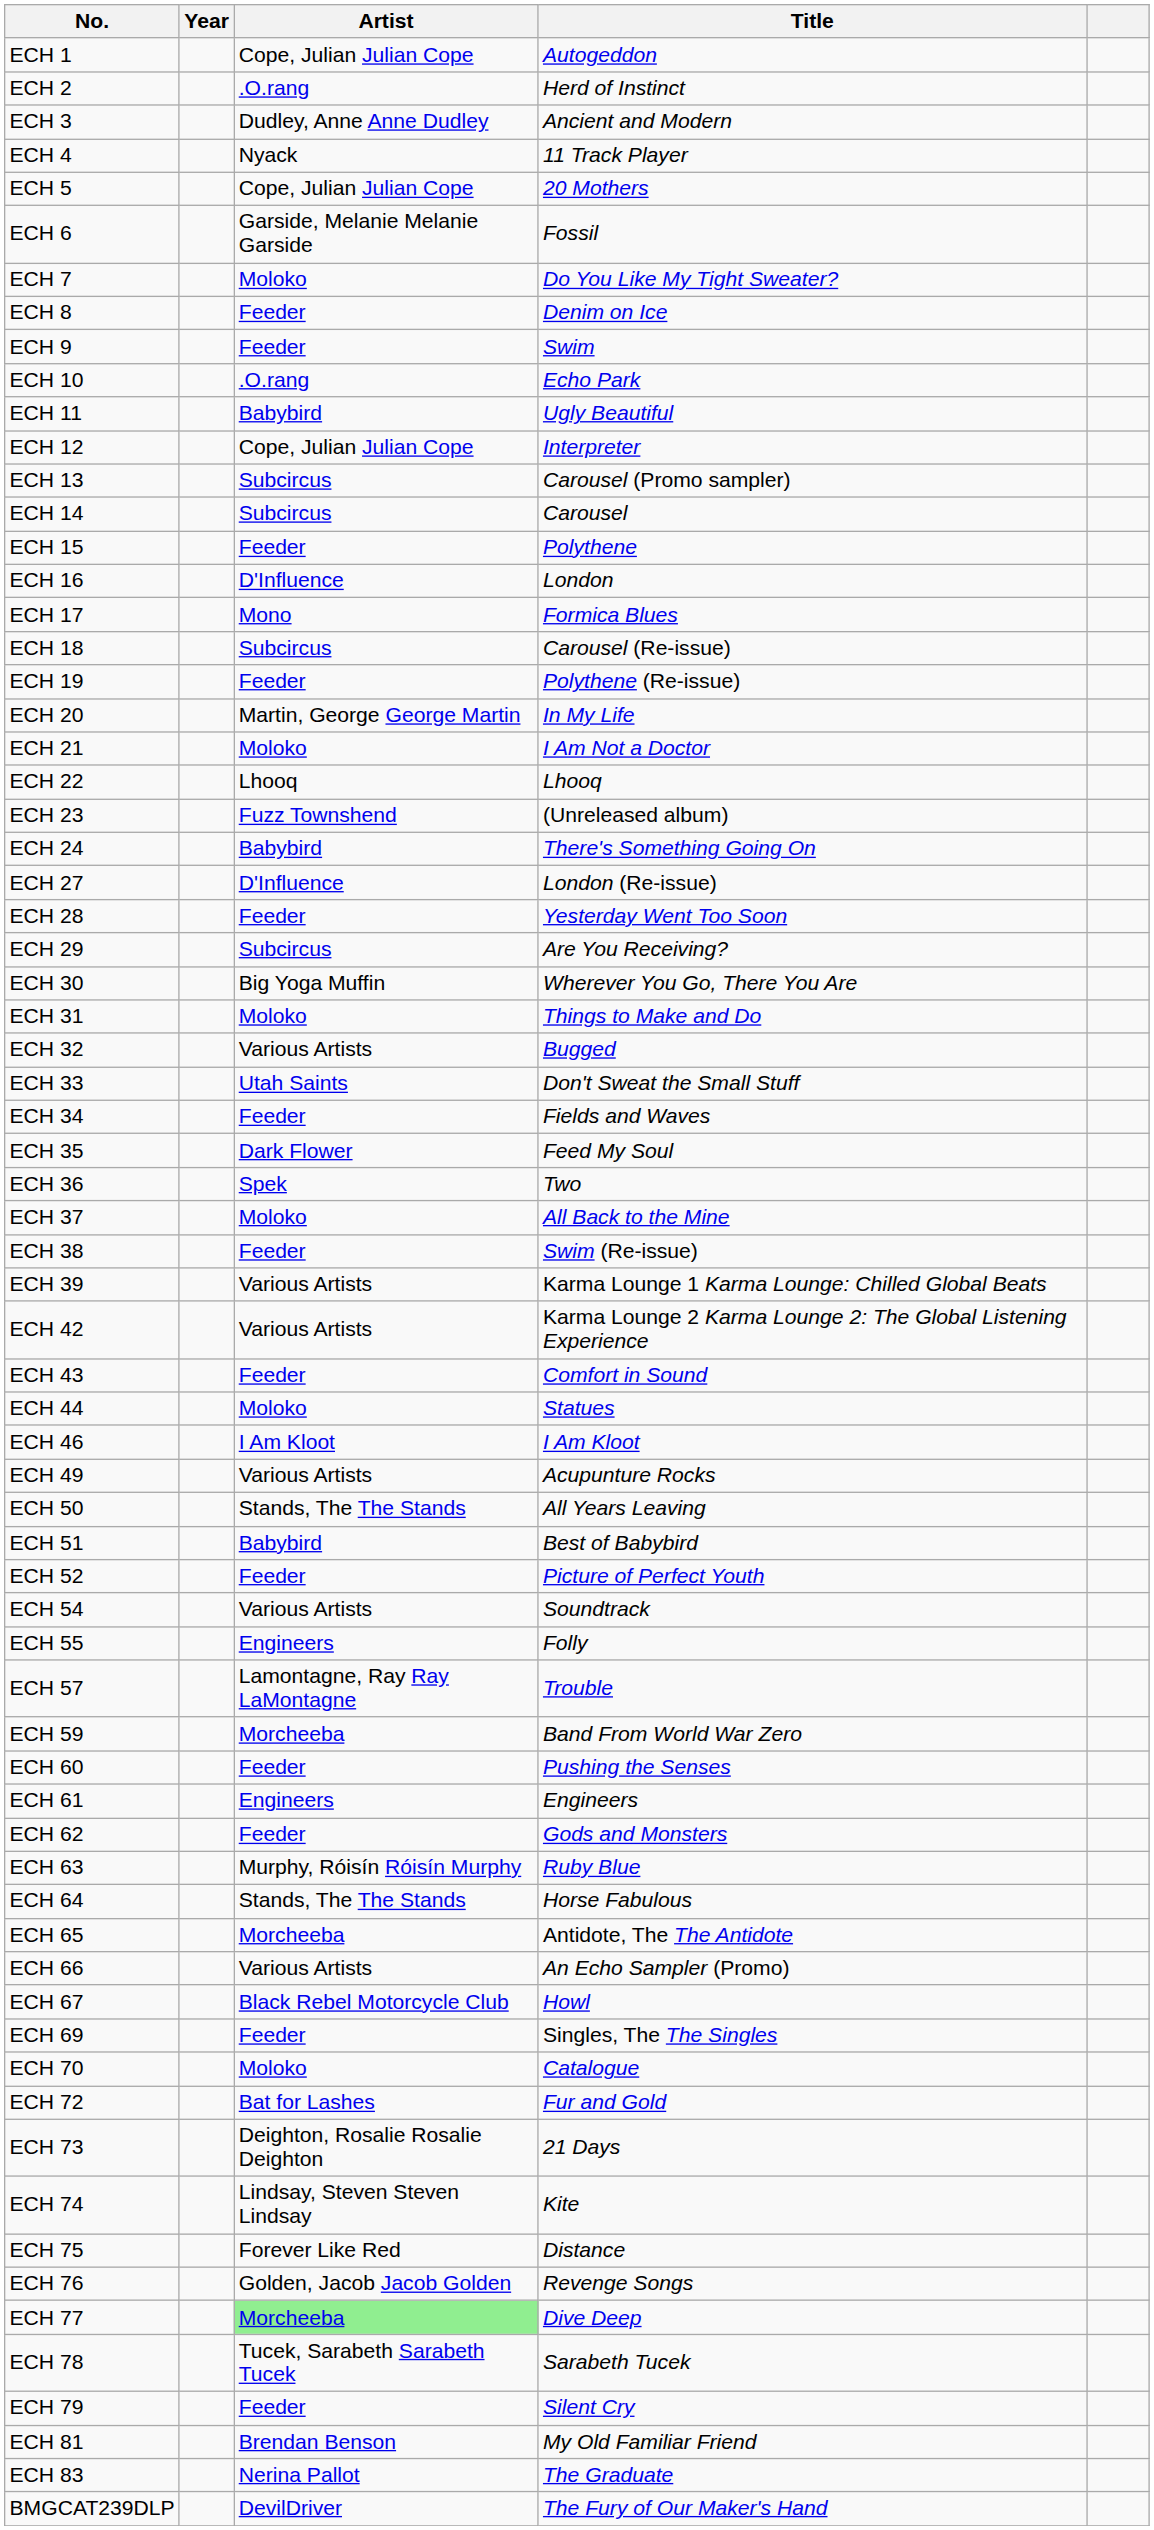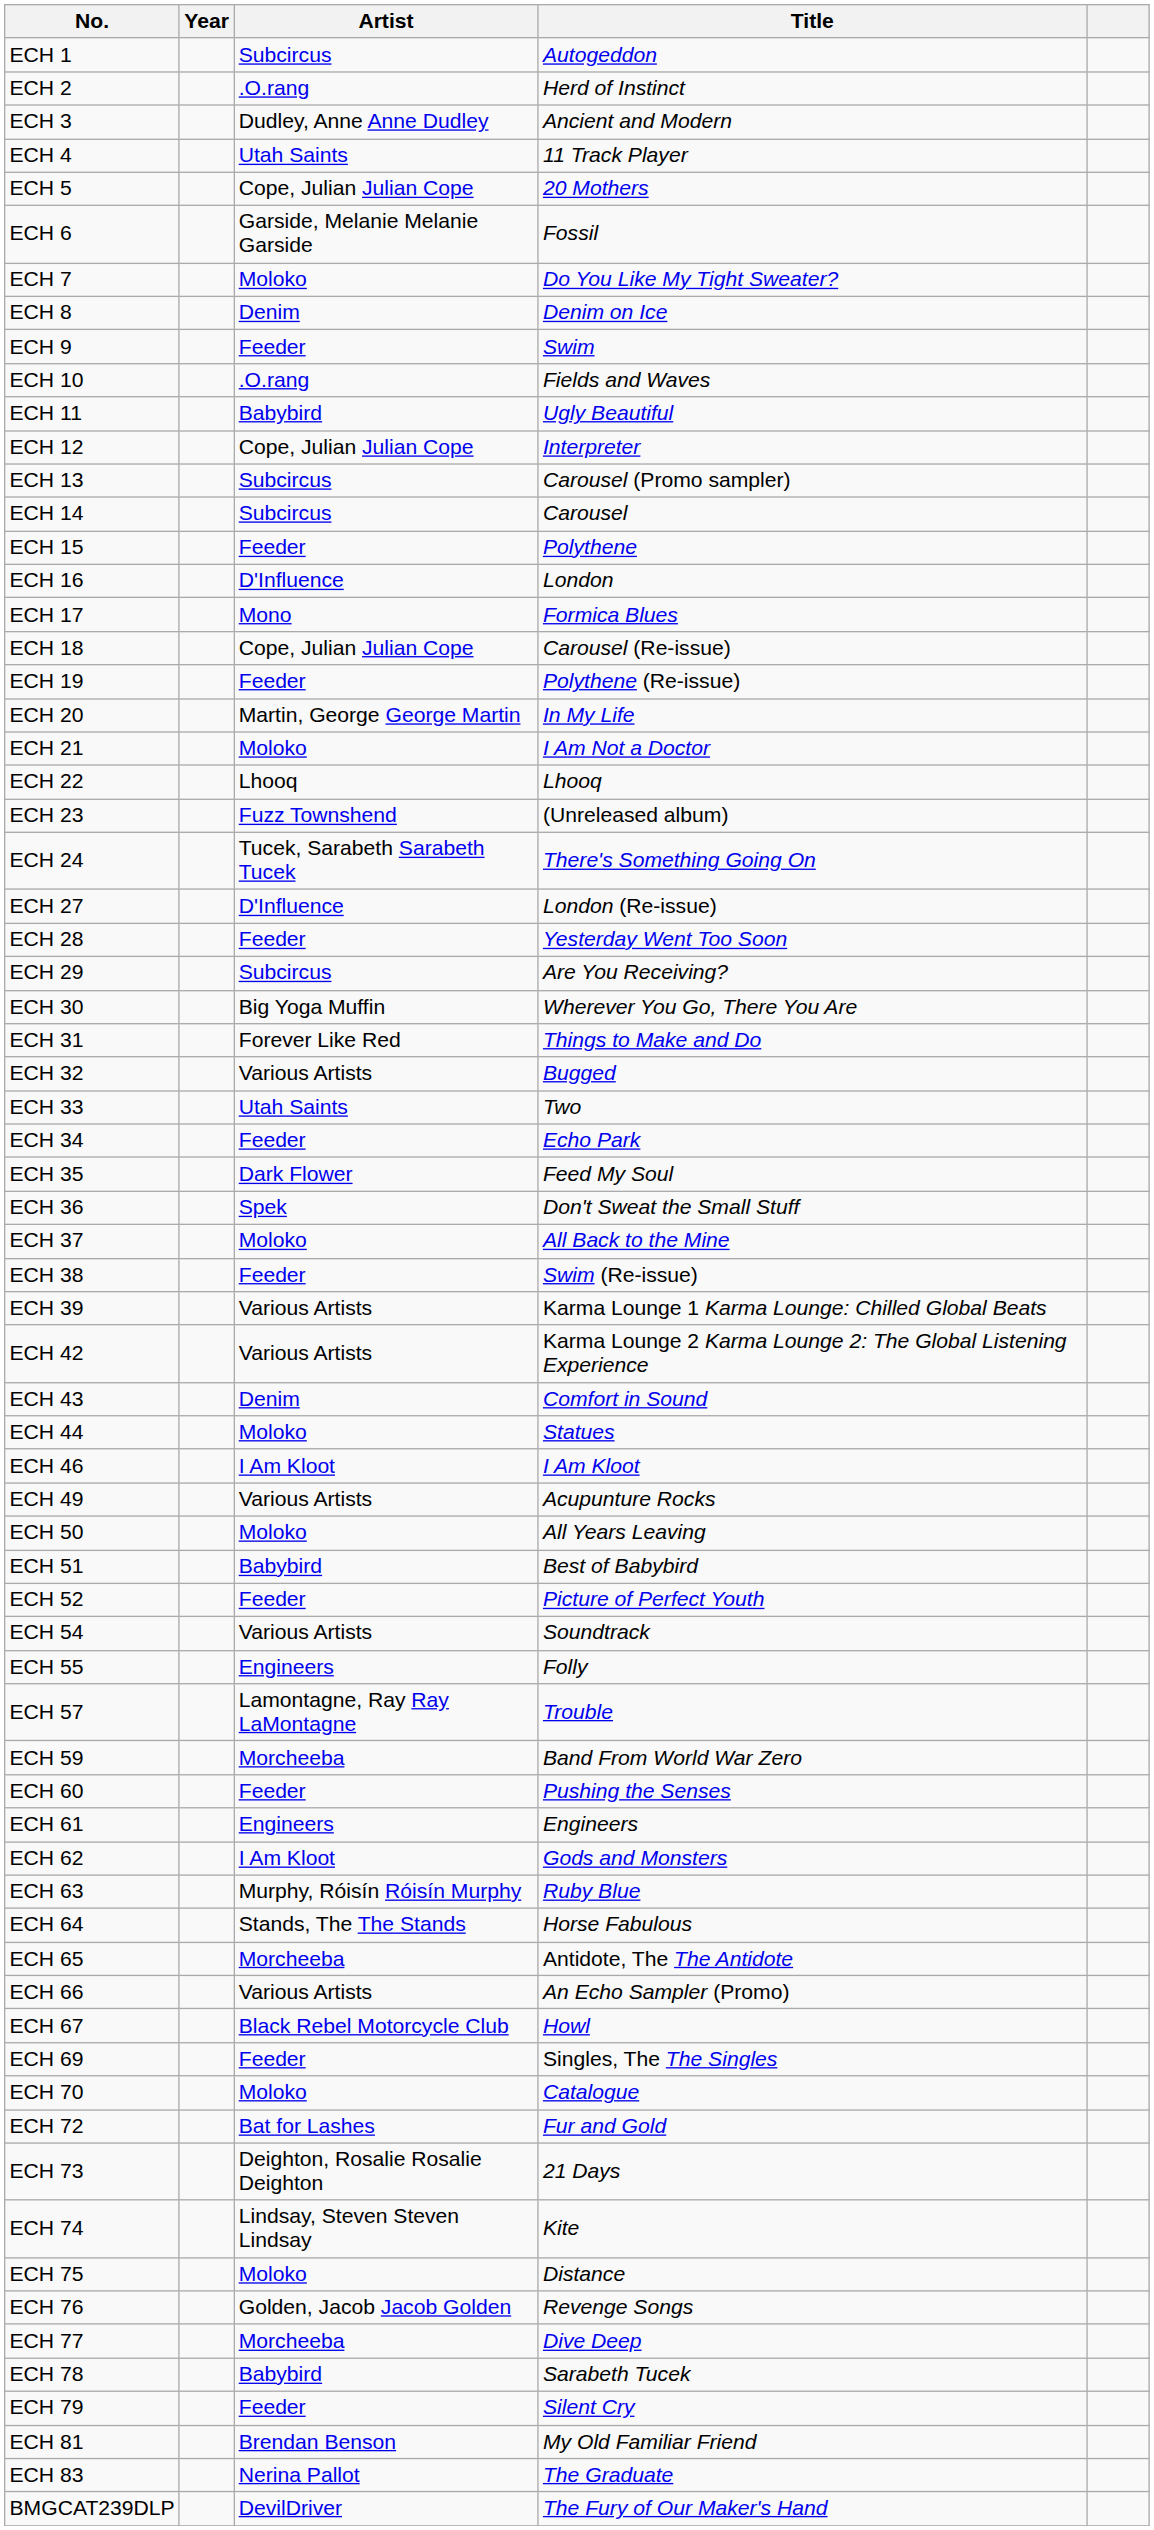ECH 1 | Artist: Cope, Julian Julian Cope -> Subcircus
ECH 4 | Artist: Nyack -> Utah Saints
ECH 8 | Artist: Feeder -> Denim
ECH 10 | Title: Echo Park -> Fields and Waves
ECH 18 | Artist: Subcircus -> Cope, Julian Julian Cope
ECH 24 | Artist: Babybird -> Tucek, Sarabeth Sarabeth Tucek
ECH 31 | Artist: Moloko -> Forever Like Red
ECH 33 | Title: Don't Sweat the Small Stuff -> Two
ECH 34 | Title: Fields and Waves -> Echo Park
ECH 36 | Title: Two -> Don't Sweat the Small Stuff
ECH 43 | Artist: Feeder -> Denim
ECH 50 | Artist: Stands, The The Stands -> Moloko
ECH 62 | Artist: Feeder -> I Am Kloot
ECH 75 | Artist: Forever Like Red -> Moloko
ECH 77 | Artist: lightgreen background -> no background
ECH 78 | Artist: Tucek, Sarabeth Sarabeth Tucek -> Babybird
